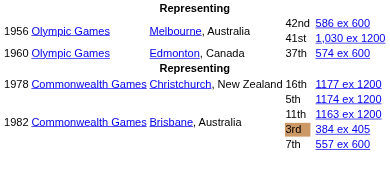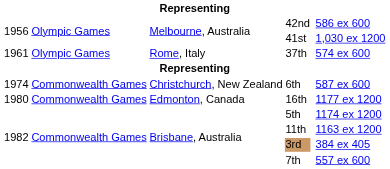37th | column 1: 1960 -> 1961
37th | column 3: Edmonton, Canada -> Rome, Italy
+ row: 1974 | Commonwealth Games | Christchurch, New Zealand | 6th | 587 ex 600
16th | column 1: 1978 -> 1980
16th | column 3: Christchurch, New Zealand -> Edmonton, Canada
